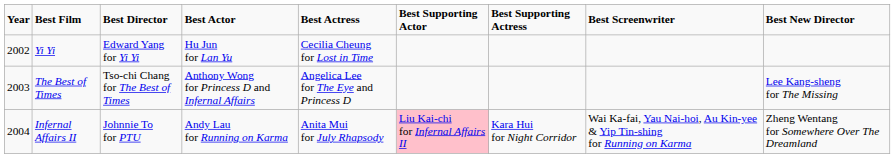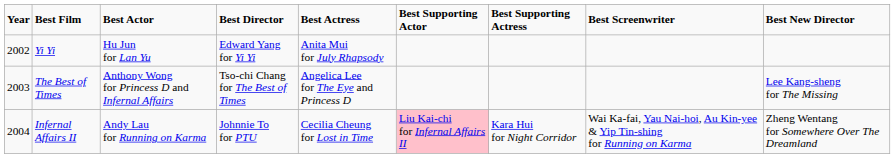columns swapped: Best Director <-> Best Actor
Yi Yi | Best Actress: Cecilia Cheung for Lost in Time -> Anita Mui for July Rhapsody
Infernal Affairs II | Best Actress: Anita Mui for July Rhapsody -> Cecilia Cheung for Lost in Time
